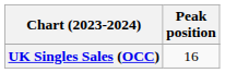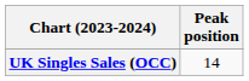UK Singles Sales (OCC) | Peak position: 16 -> 14
